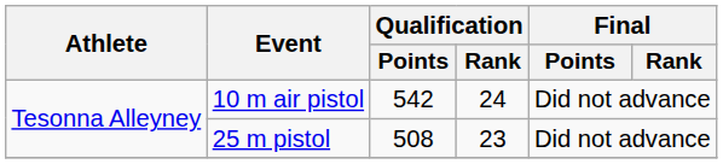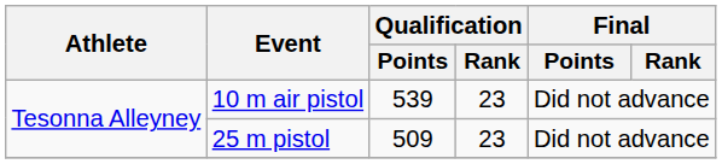10 m air pistol | Qualification / Points: 542 -> 539
10 m air pistol | Qualification / Rank: 24 -> 23
25 m pistol | Qualification / Points: 508 -> 509
